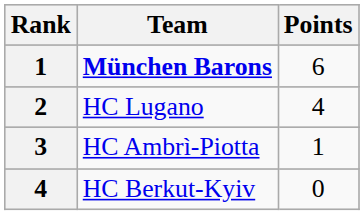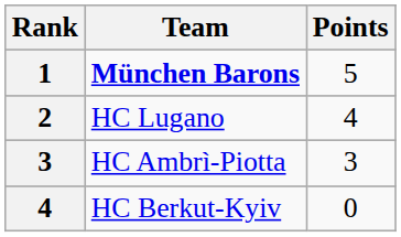München Barons | Points: 6 -> 5
HC Ambrì-Piotta | Points: 1 -> 3
